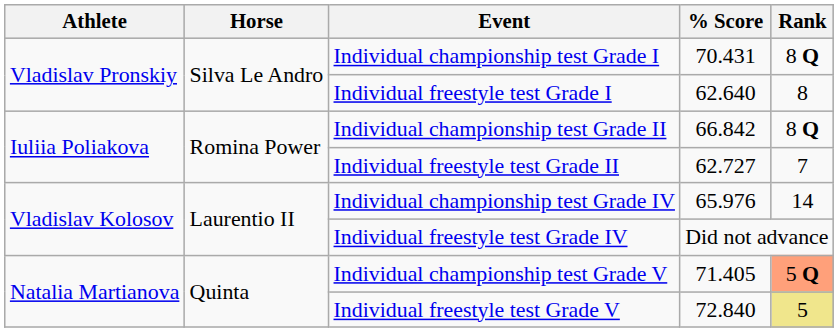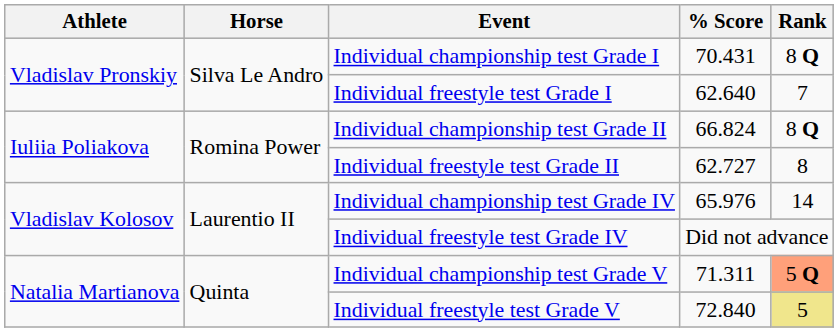Individual freestyle test Grade I | Rank: 8 -> 7
Individual championship test Grade II | % Score: 66.842 -> 66.824
Individual freestyle test Grade II | Rank: 7 -> 8
Individual championship test Grade V | % Score: 71.405 -> 71.311
